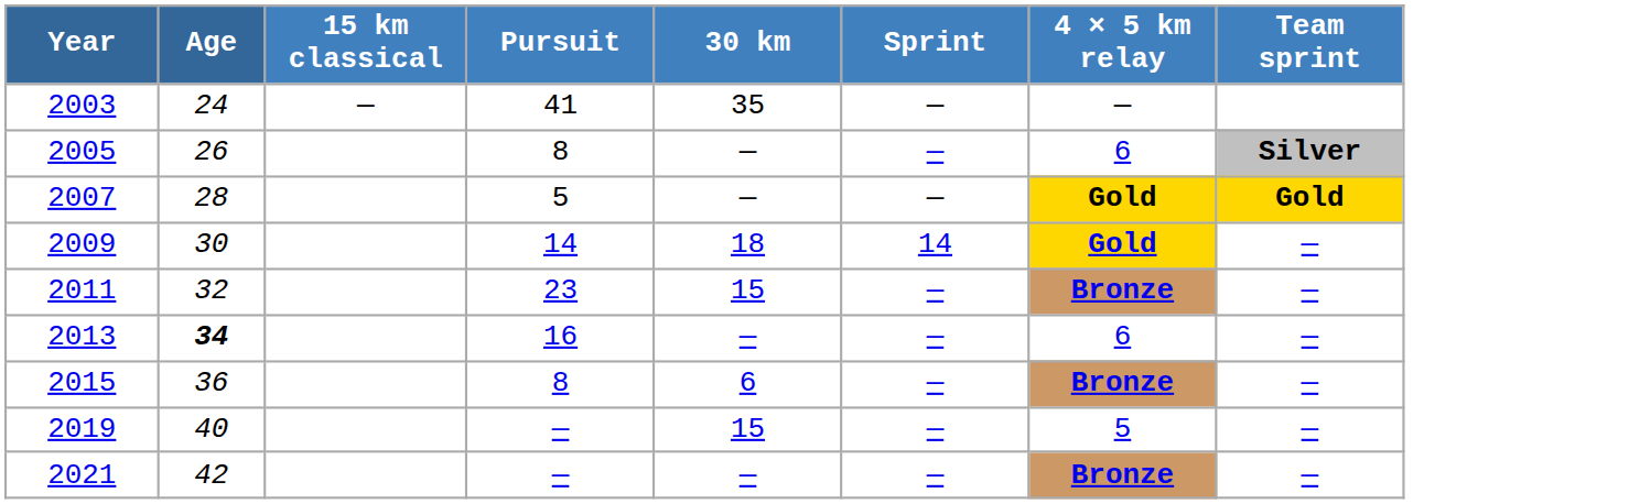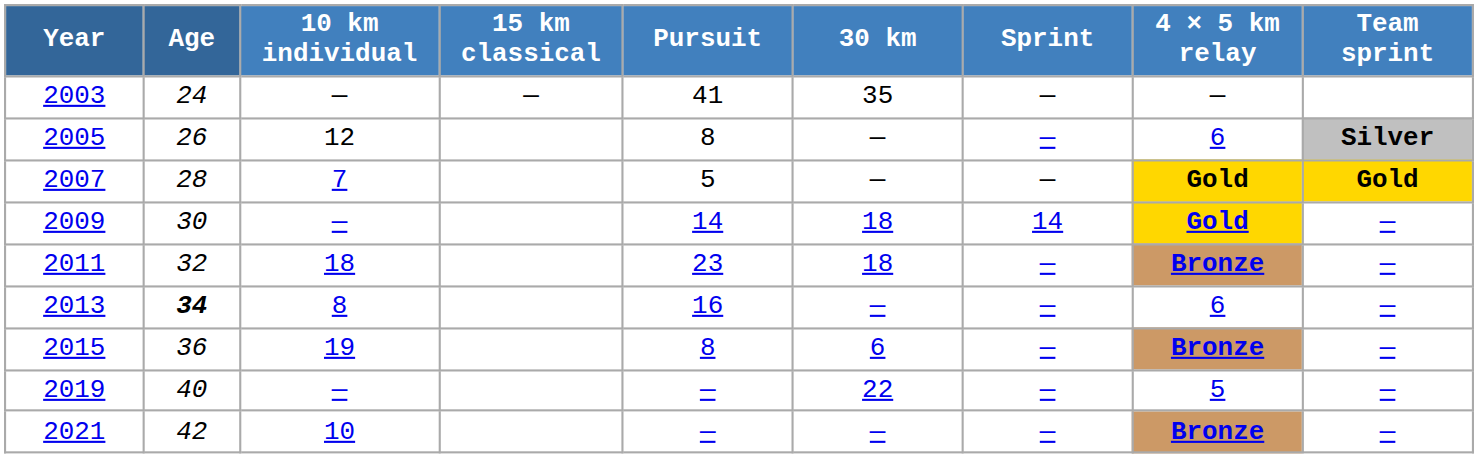+ column: 10 km individual | — | 12 | 7 | — | 18 | 8 | 19 | — | 10
2011 | 30 km: 15 -> 18
2019 | 30 km: 15 -> 22
